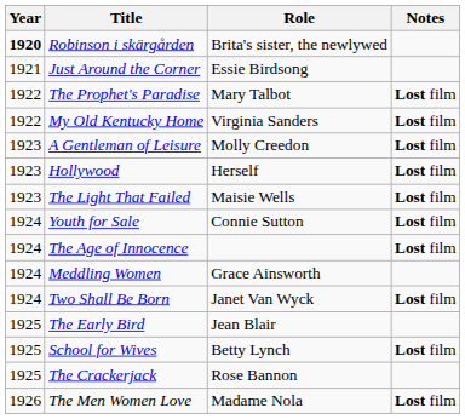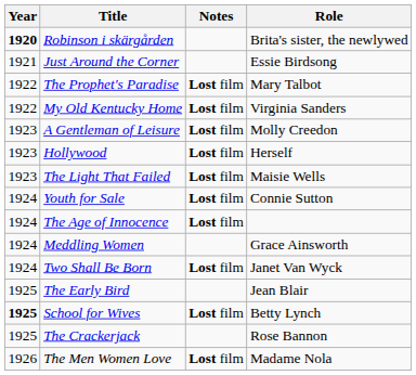columns swapped: Role <-> Notes
School for Wives | Year: normal -> bold
